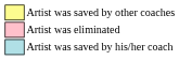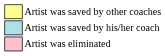rows swapped: Artist was saved by his/her coach <-> Artist was eliminated
